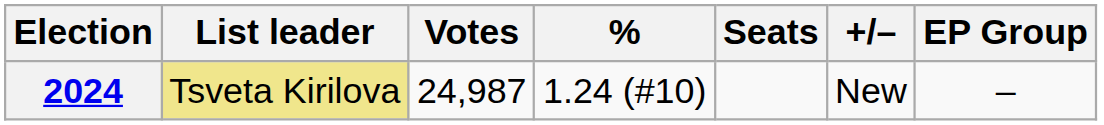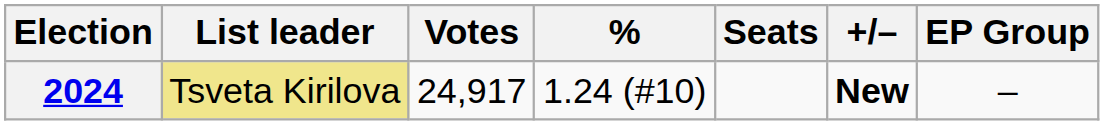2024 | Votes: 24,987 -> 24,917
2024 | +/–: normal -> bold
